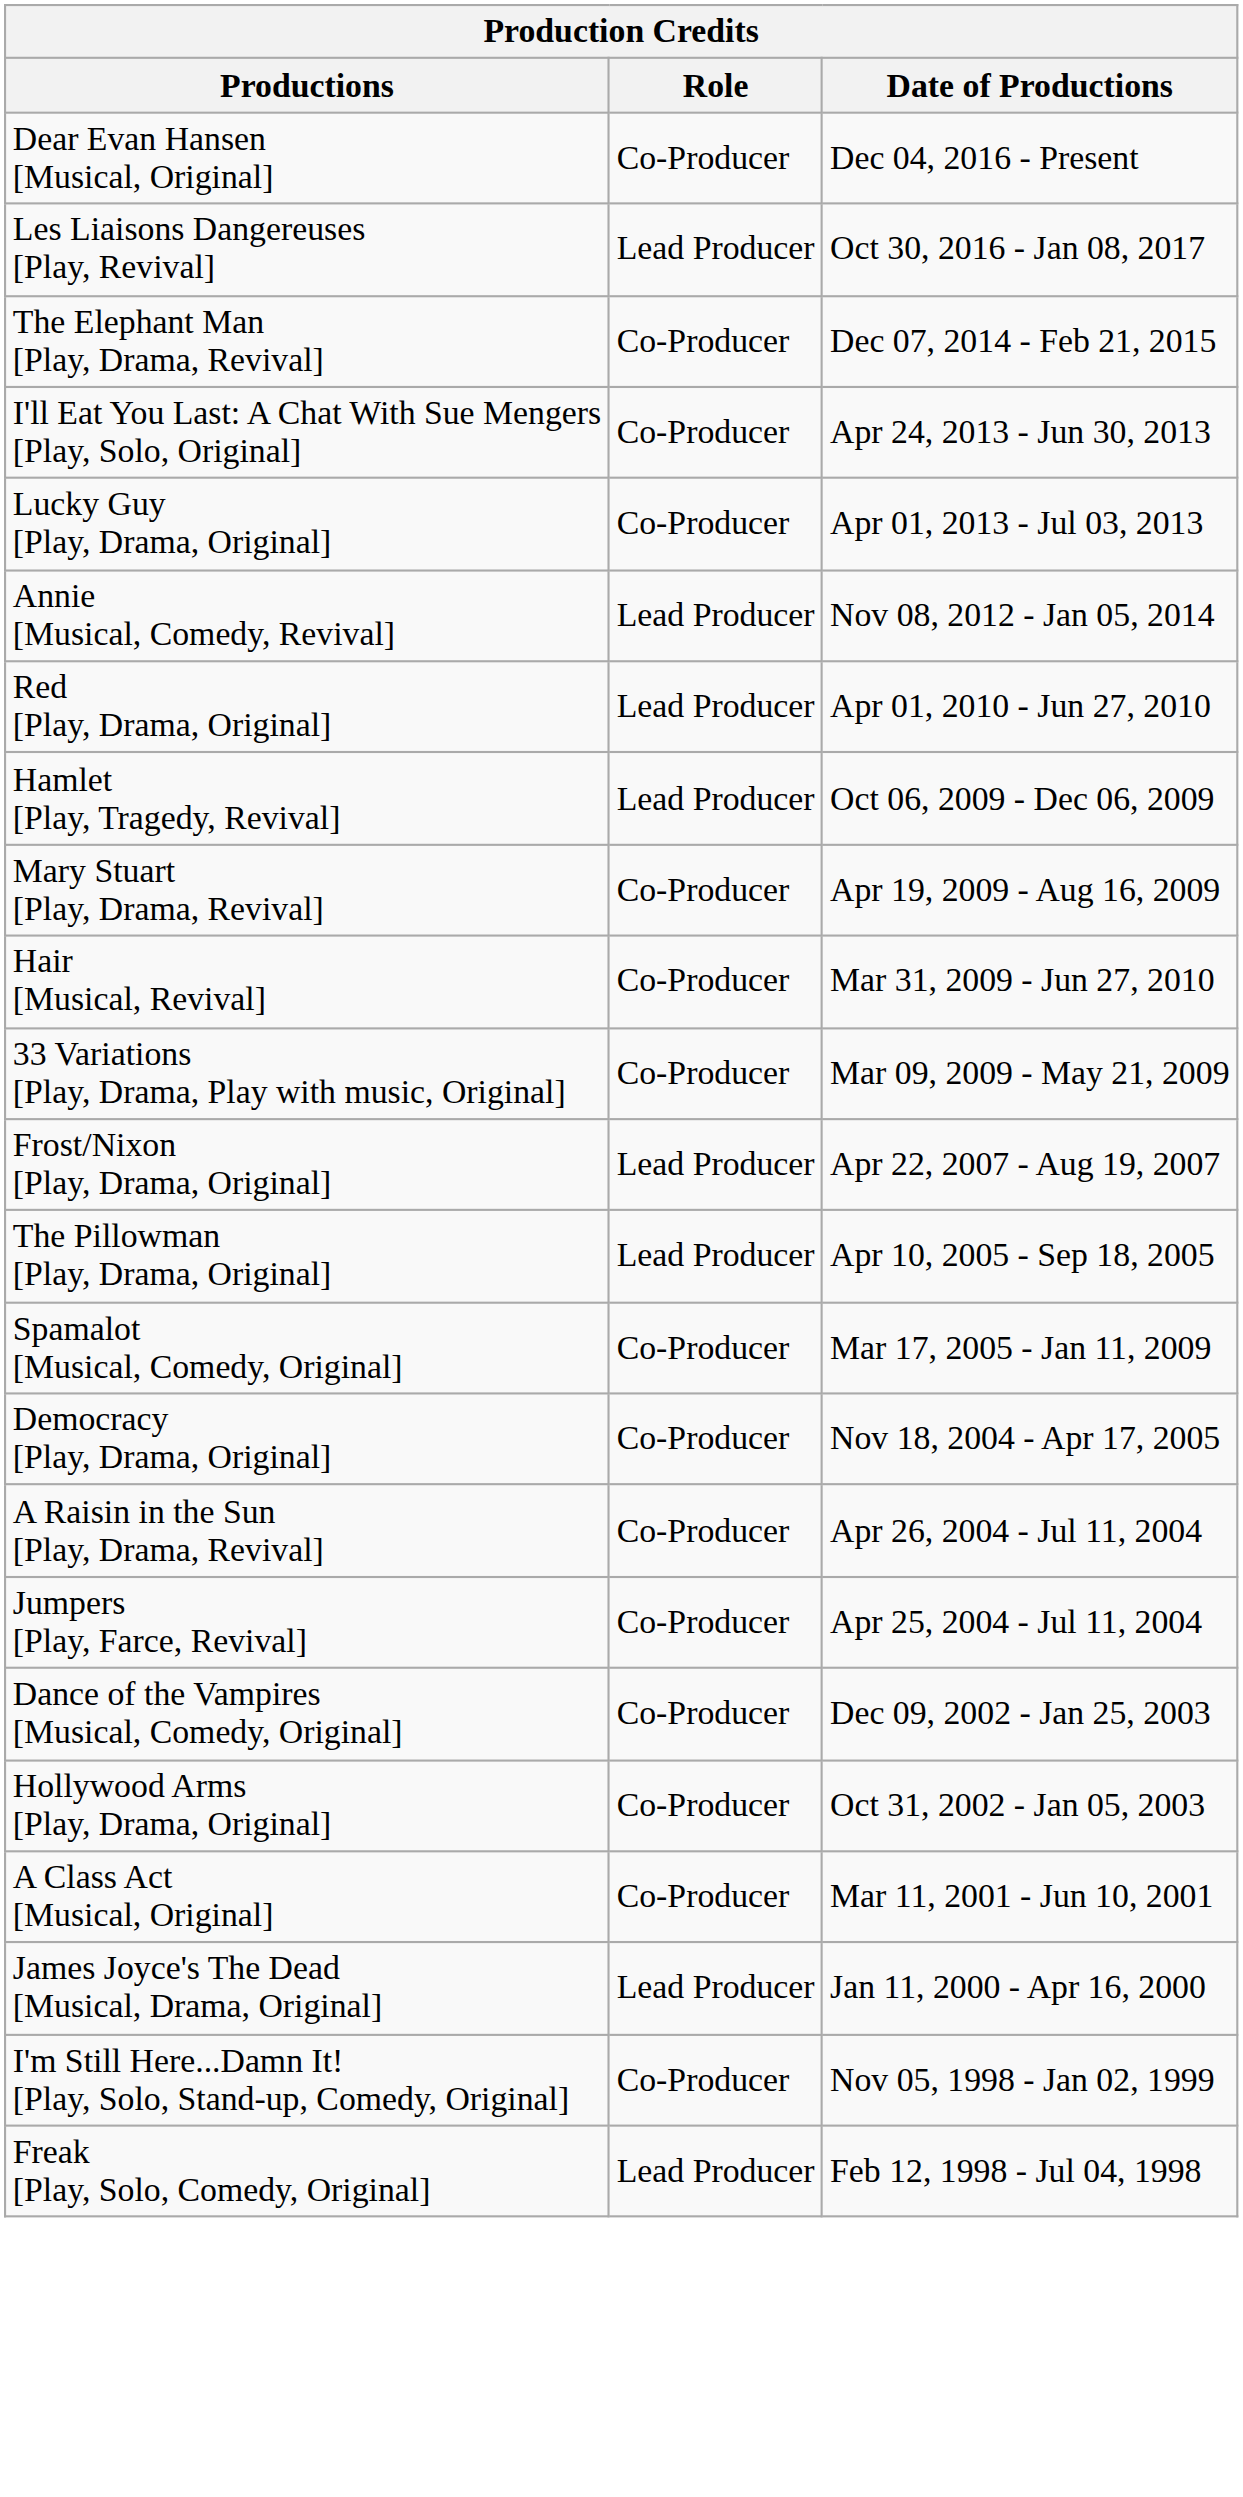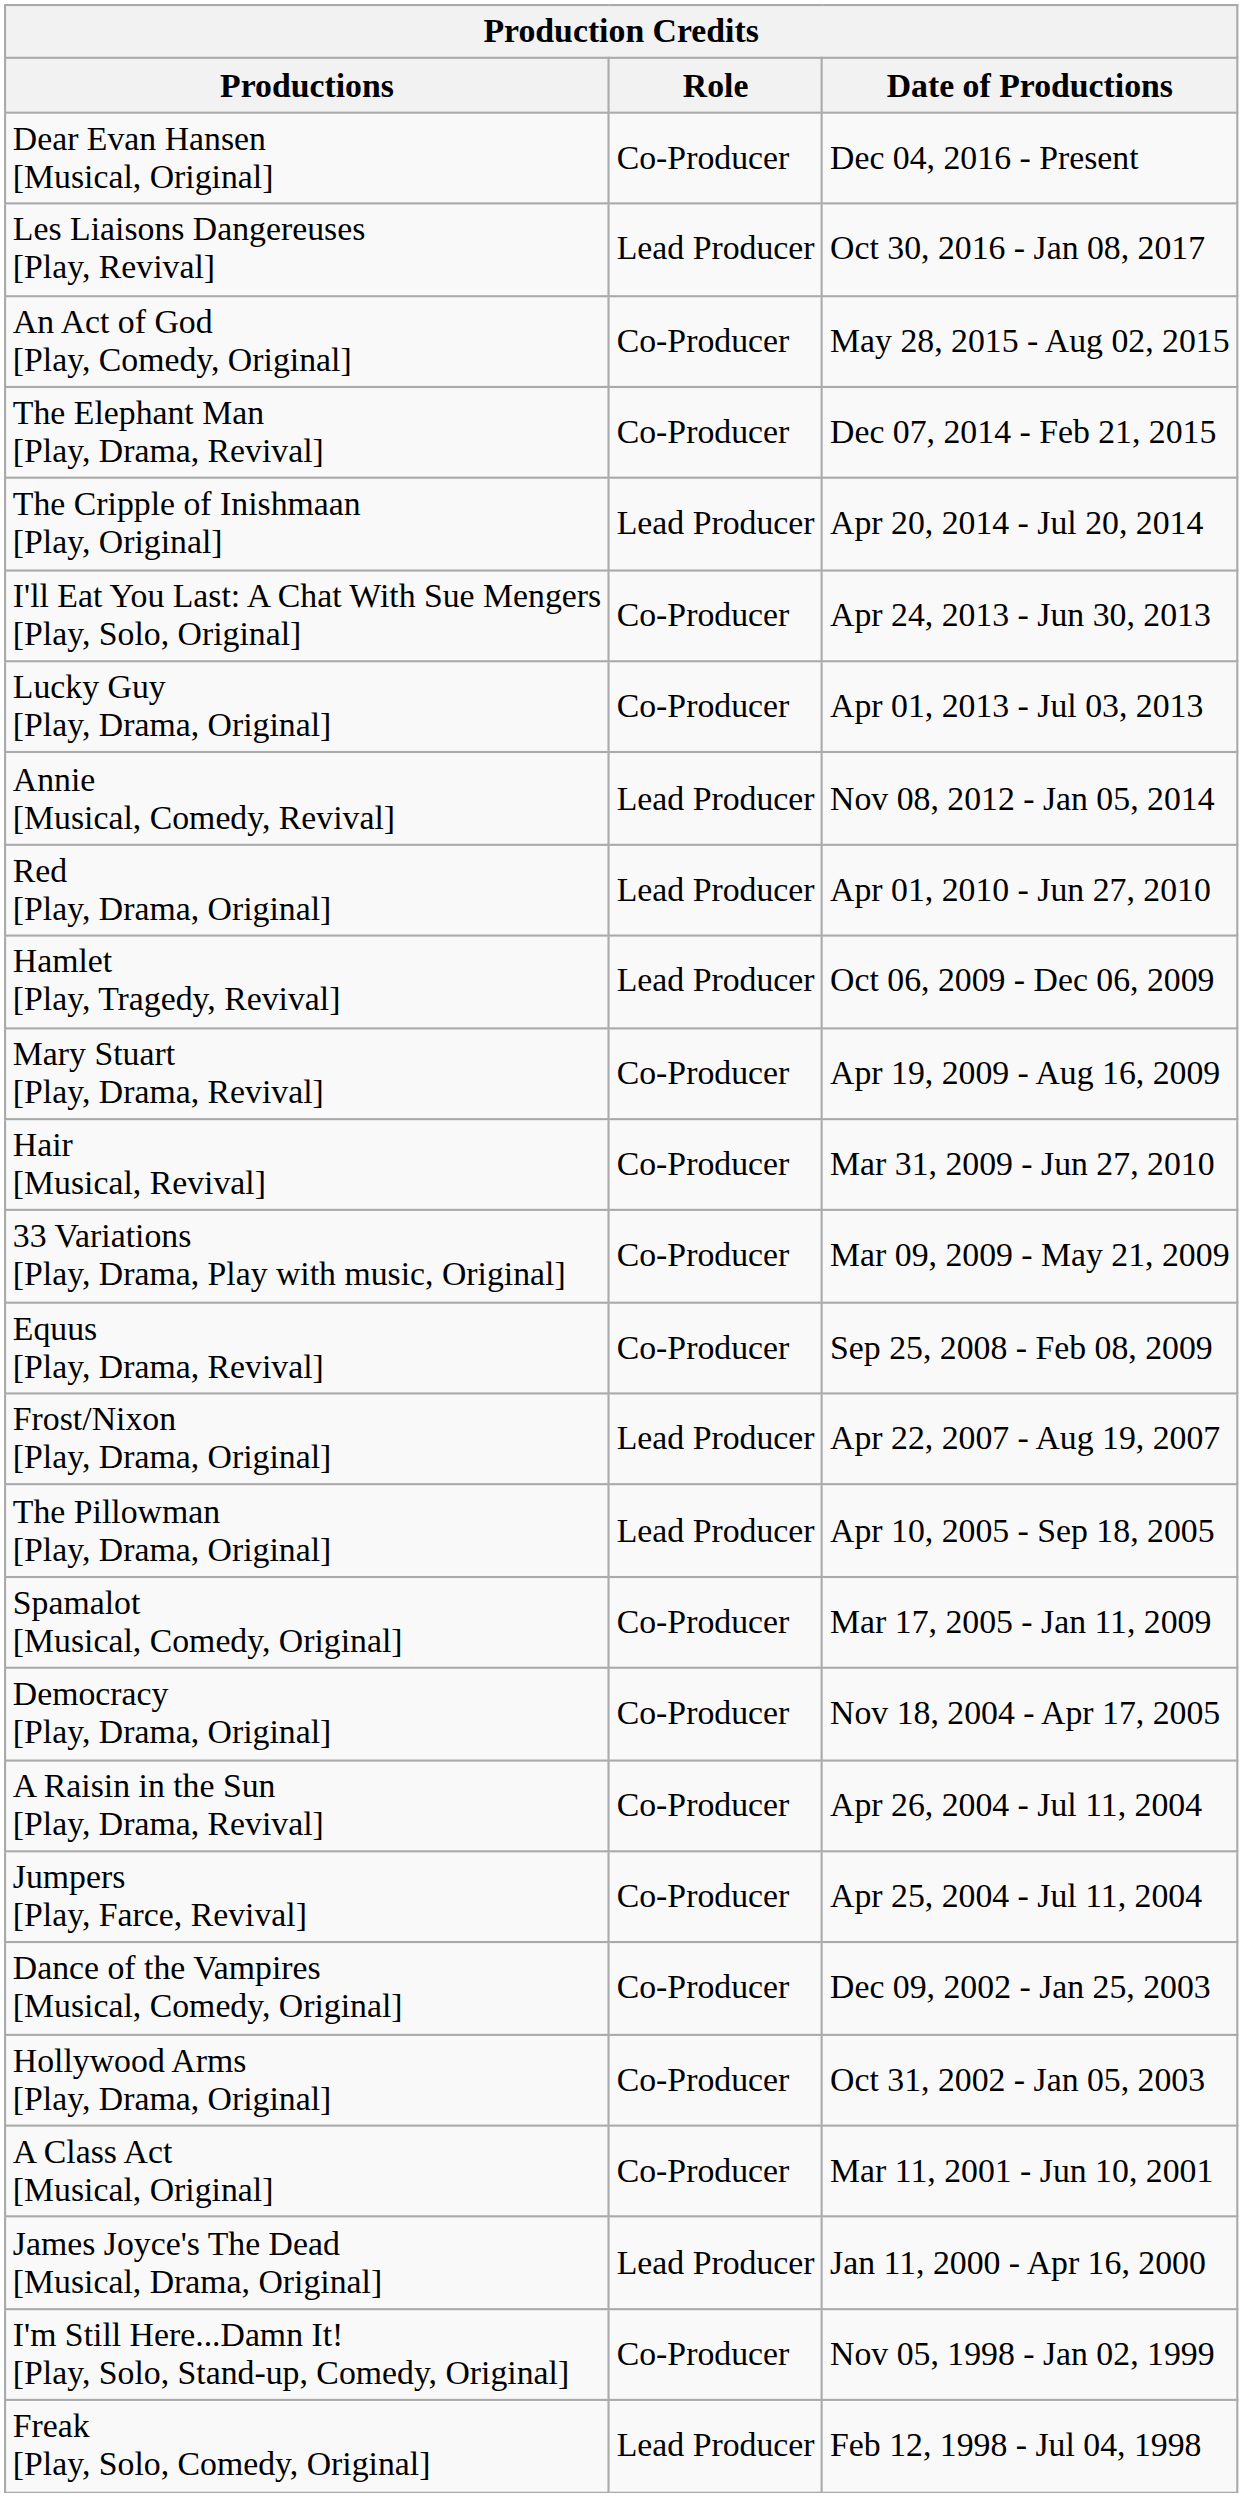+ row: An Act of God [Play, Comedy, Original] | Co-Producer | May 28, 2015 - Aug 02, 2015
+ row: The Cripple of Inishmaan [Play, Original] | Lead Producer | Apr 20, 2014 - Jul 20, 2014
+ row: Equus [Play, Drama, Revival] | Co-Producer | Sep 25, 2008 - Feb 08, 2009
